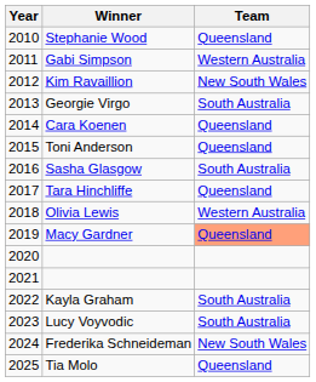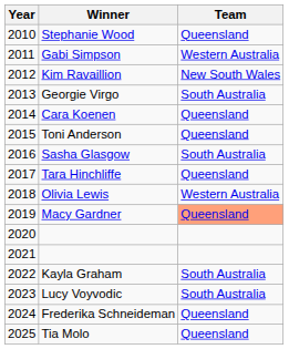Frederika Schneideman | Team: New South Wales -> Queensland
